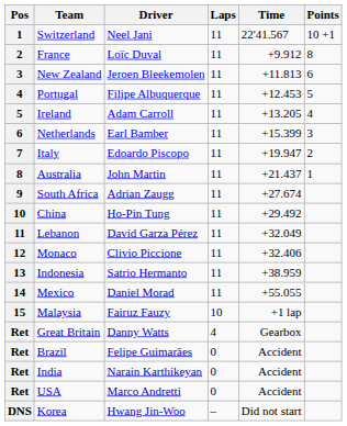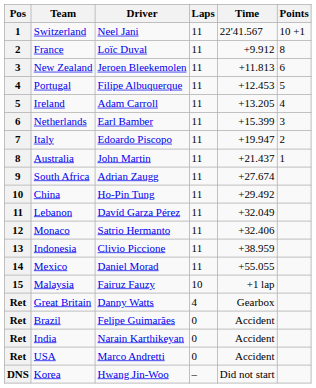Monaco | Driver: Clivio Piccione -> Satrio Hermanto
Indonesia | Driver: Satrio Hermanto -> Clivio Piccione
